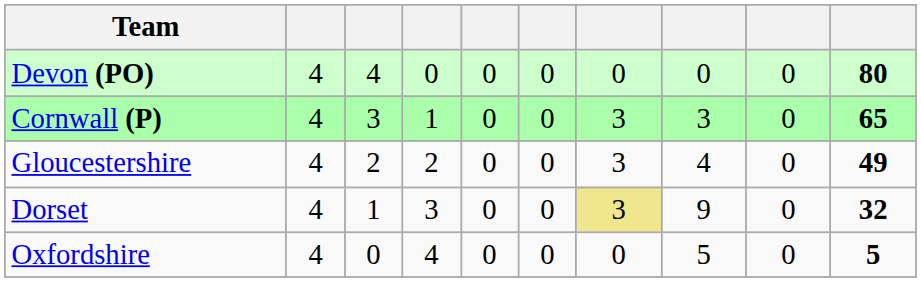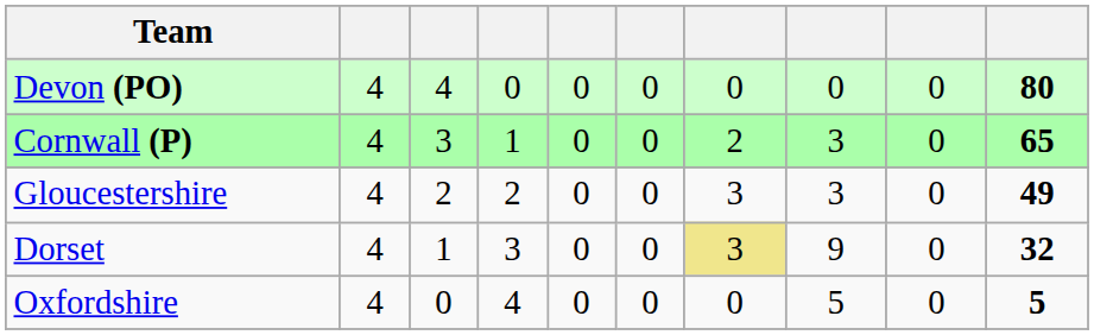Cornwall (P) | column 7: 3 -> 2
Gloucestershire | column 8: 4 -> 3
